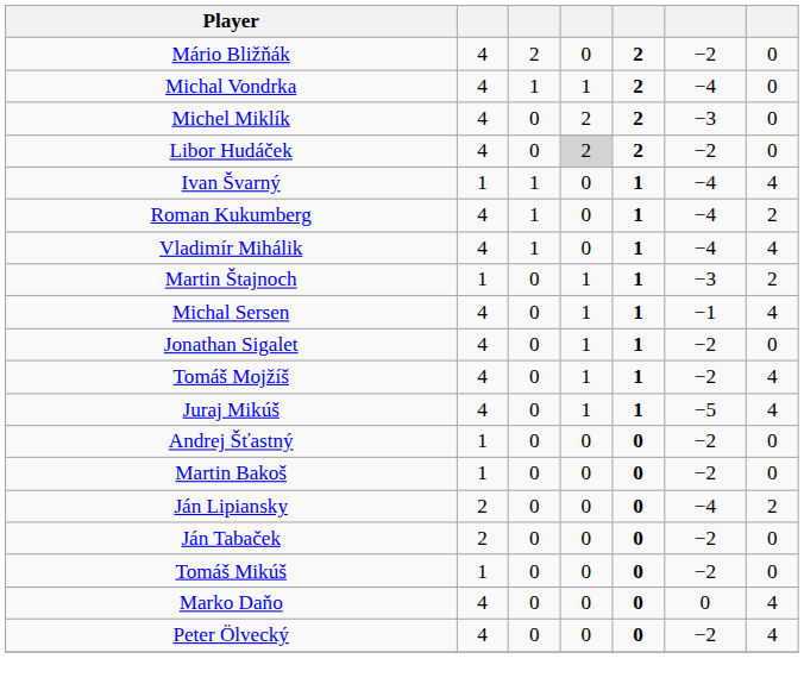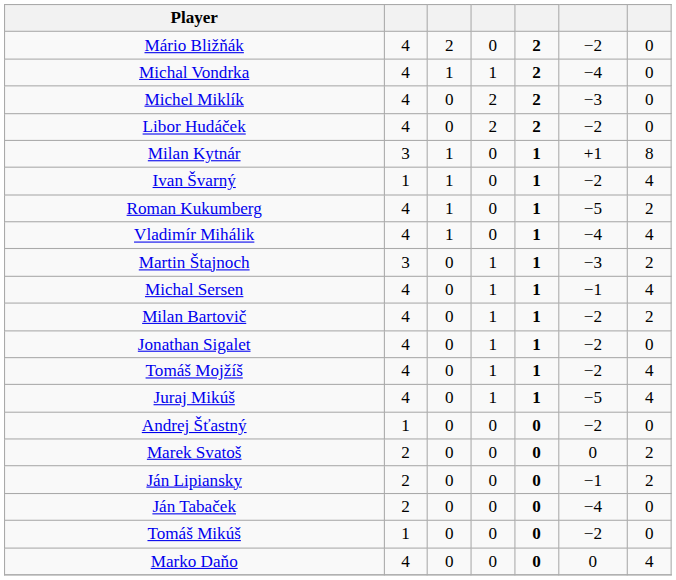Libor Hudáček | column 4: lightgrey background -> no background
+ row: Milan Kytnár | 3 | 1 | 0 | 1 | +1 | 8
Ivan Švarný | column 6: −4 -> −2
Roman Kukumberg | column 6: −4 -> −5
Martin Štajnoch | column 2: 1 -> 3
+ row: Milan Bartovič | 4 | 0 | 1 | 1 | −2 | 2
- row: Martin Bakoš | 1 | 0 | 0 | 0 | −2 | 0
+ row: Marek Svatoš | 2 | 0 | 0 | 0 | 0 | 2
Ján Lipiansky | column 6: −4 -> −1
Ján Tabaček | column 6: −2 -> −4
- row: Peter Ölvecký | 4 | 0 | 0 | 0 | −2 | 4
